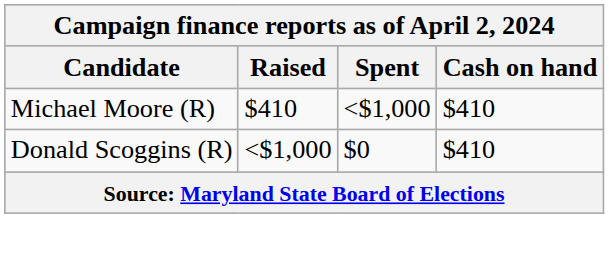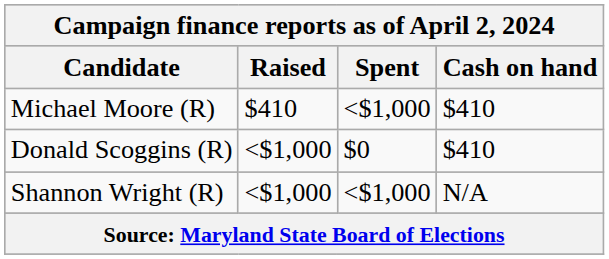+ row: Shannon Wright (R) | <$1,000 | <$1,000 | N/A
